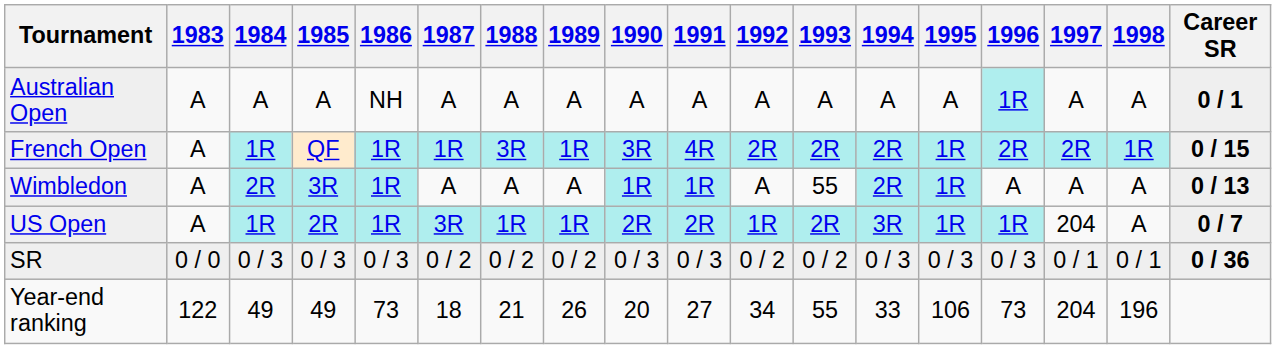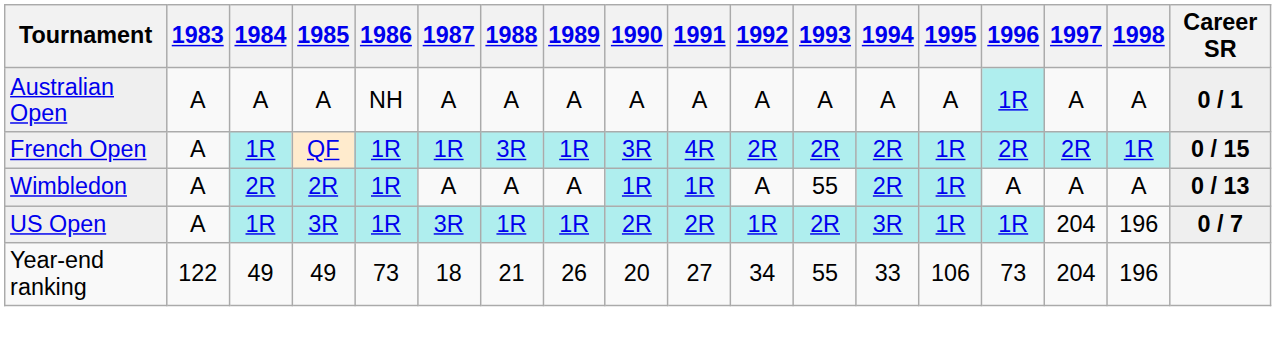Wimbledon | 1985: 3R -> 2R
US Open | 1985: 2R -> 3R
US Open | 1998: A -> 196
- row: SR | 0 / 0 | 0 / 3 | 0 / 3 | 0 / 3 | 0 / 2 | 0 / 2 | 0 / 2 | 0 / 3 | 0 / 3 | 0 / 2 | 0 / 2 | 0 / 3 | 0 / 3 | 0 / 3 | 0 / 1 | 0 / 1 | 0 / 36
